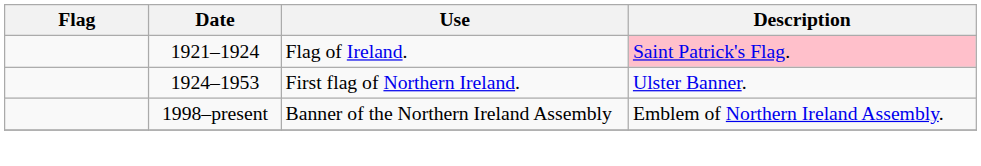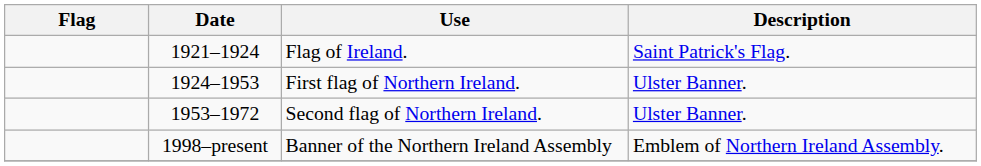Flag of Ireland. | Description: pink background -> no background
+ row: 1953–1972 | Second flag of Northern Ireland. | Ulster Banner.
